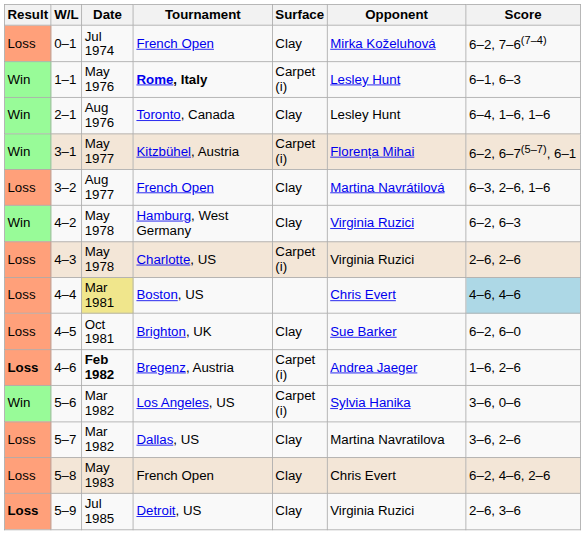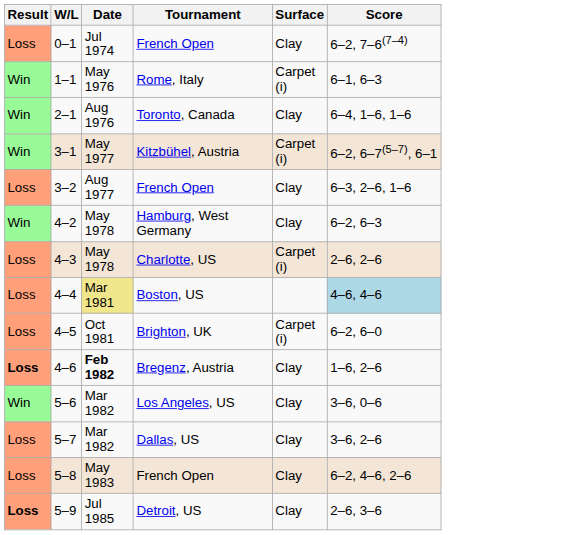- column: Opponent | Mirka Koželuhová | Lesley Hunt | Lesley Hunt | Florența Mihai | Martina Navrátilová | Virginia Ruzici | Virginia Ruzici | Chris Evert | Sue Barker | Andrea Jaeger | Sylvia Hanika | Martina Navratilova | Chris Evert | Virginia Ruzici
1–1 | Tournament: bold -> normal
4–5 | Surface: Clay -> Carpet (i)
4–6 | Surface: Carpet (i) -> Clay
5–6 | Surface: Carpet (i) -> Clay
